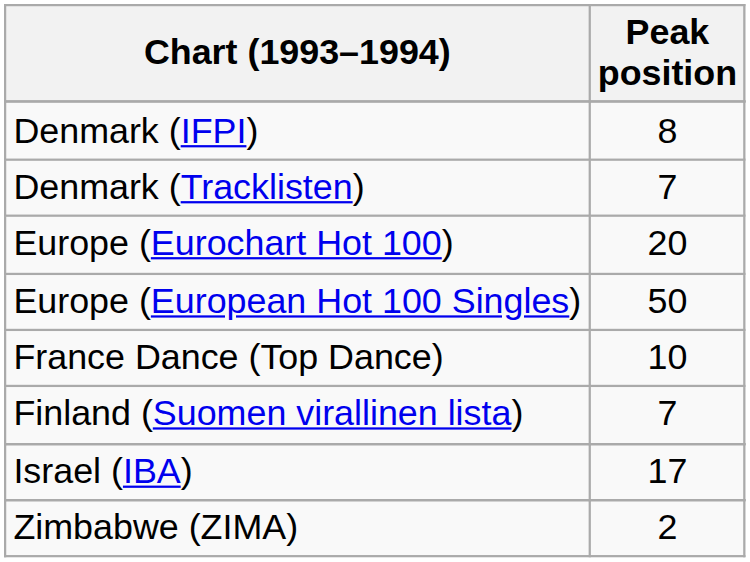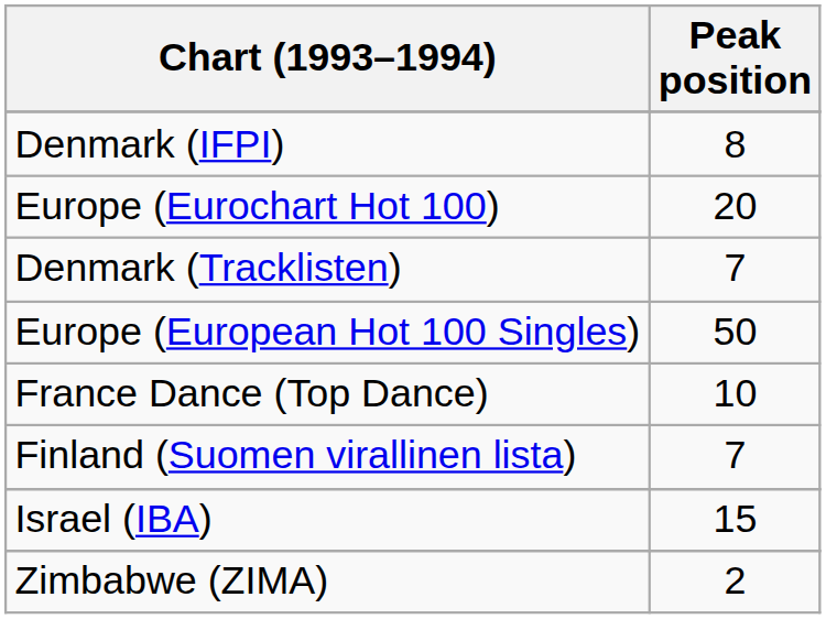rows swapped: Denmark (Tracklisten) <-> Europe (Eurochart Hot 100)
Israel (IBA) | Peak position: 17 -> 15
